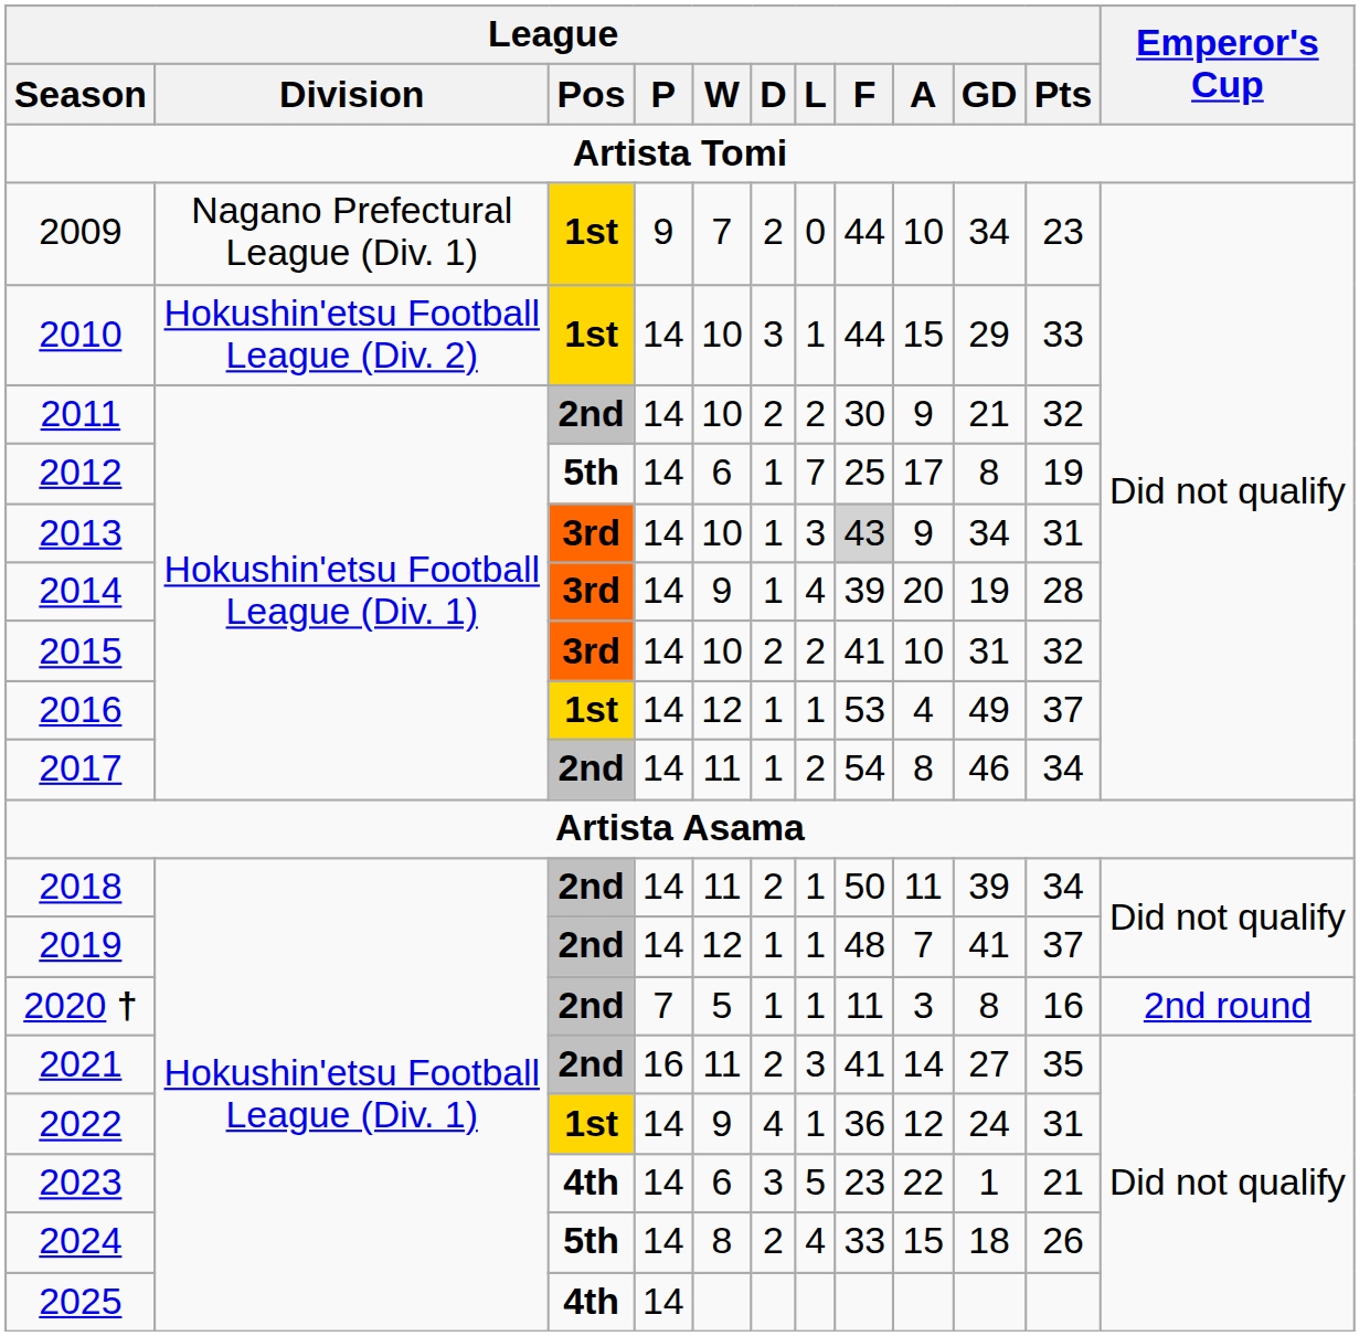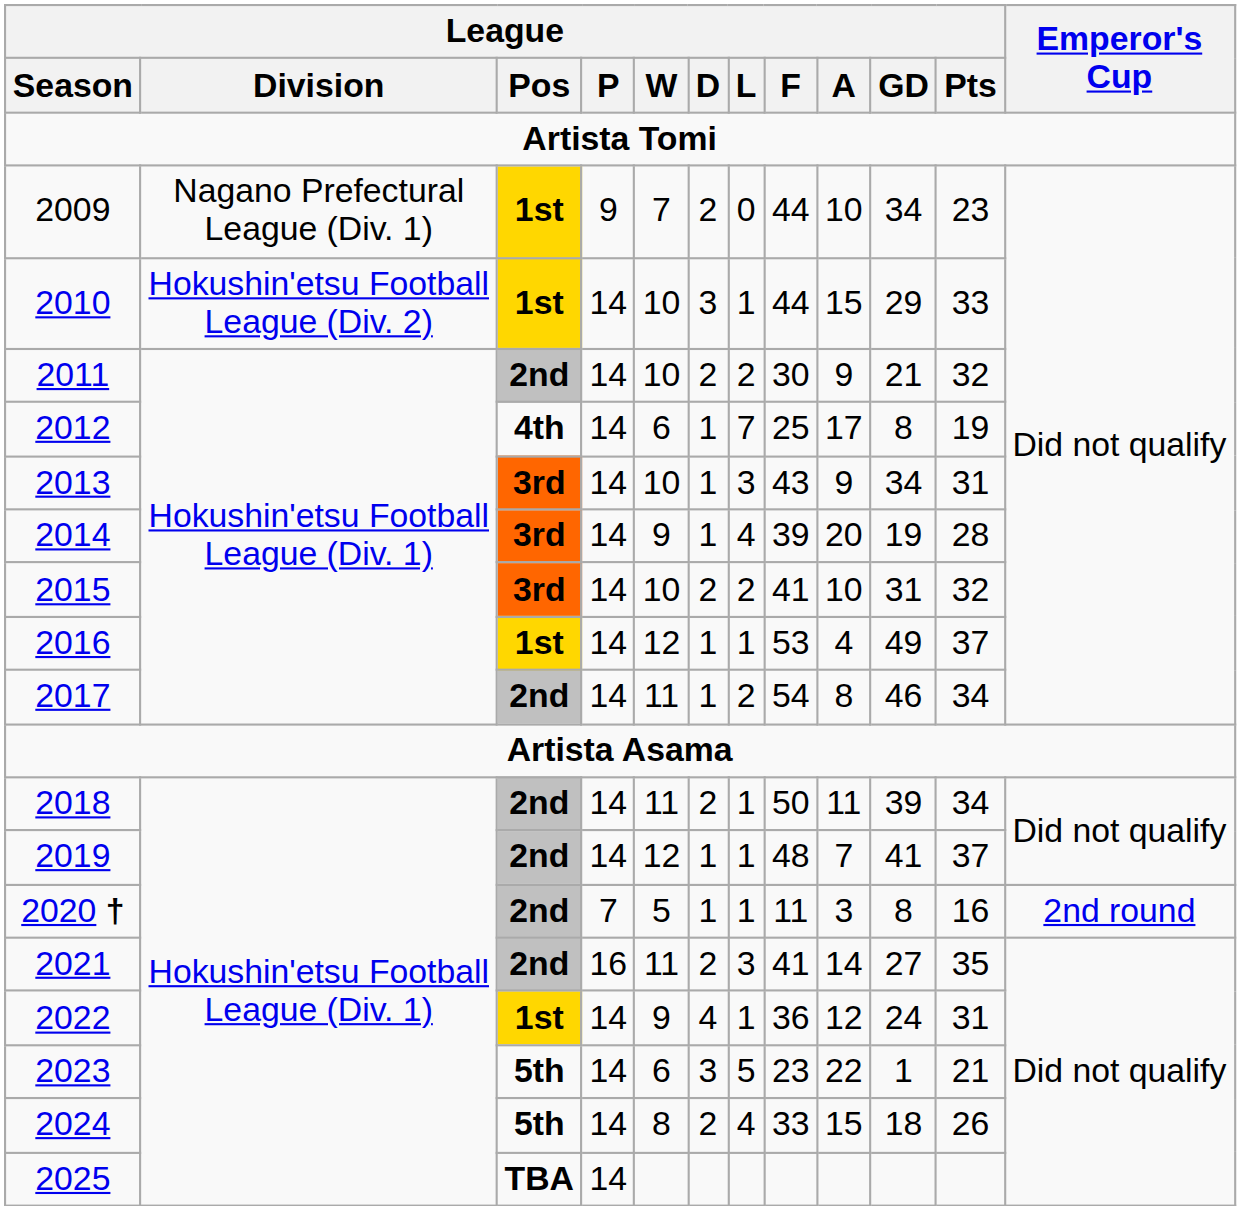2012 | League / Pos: 5th -> 4th
2013 | League / F: lightgrey background -> no background
2023 | League / Pos: 4th -> 5th
2025 | League / Pos: 4th -> TBA
